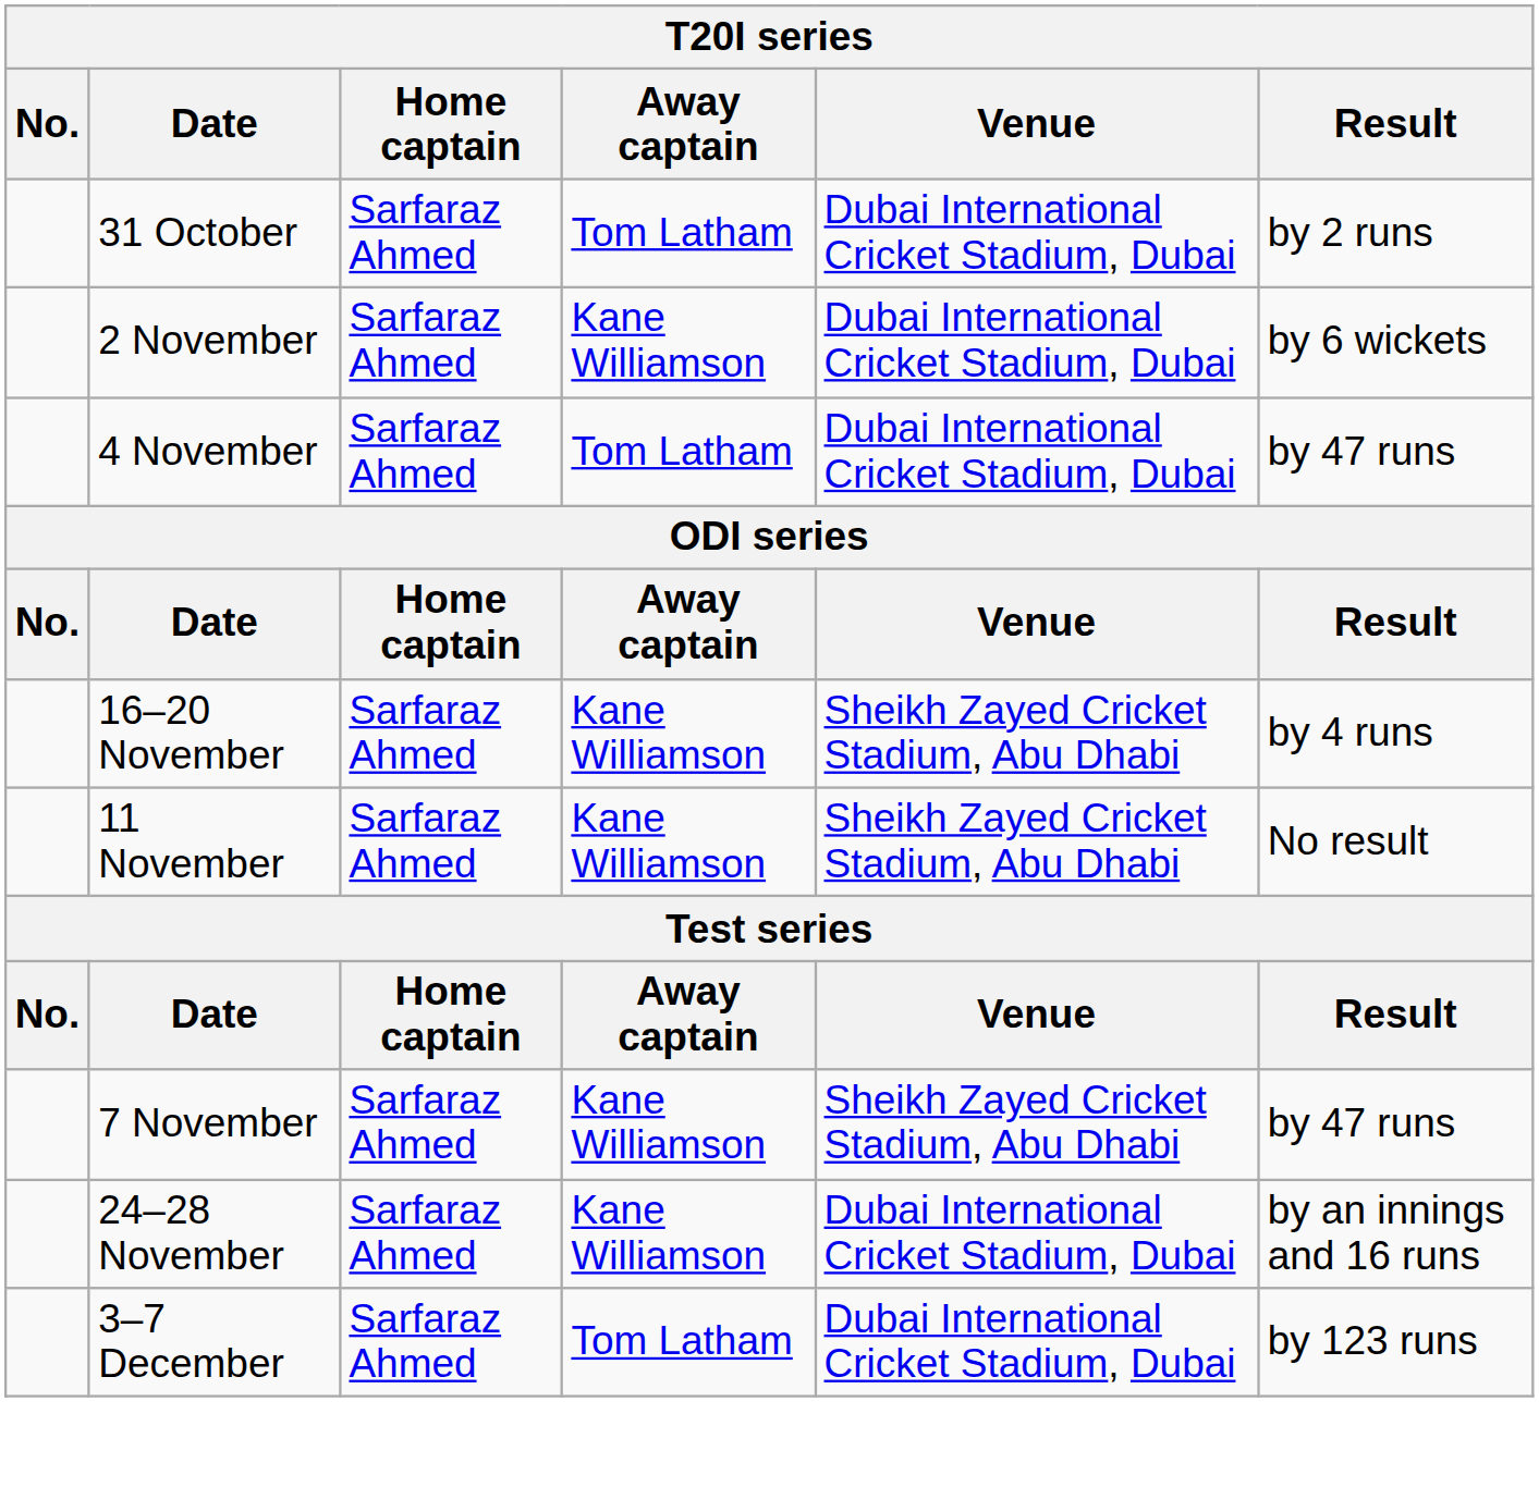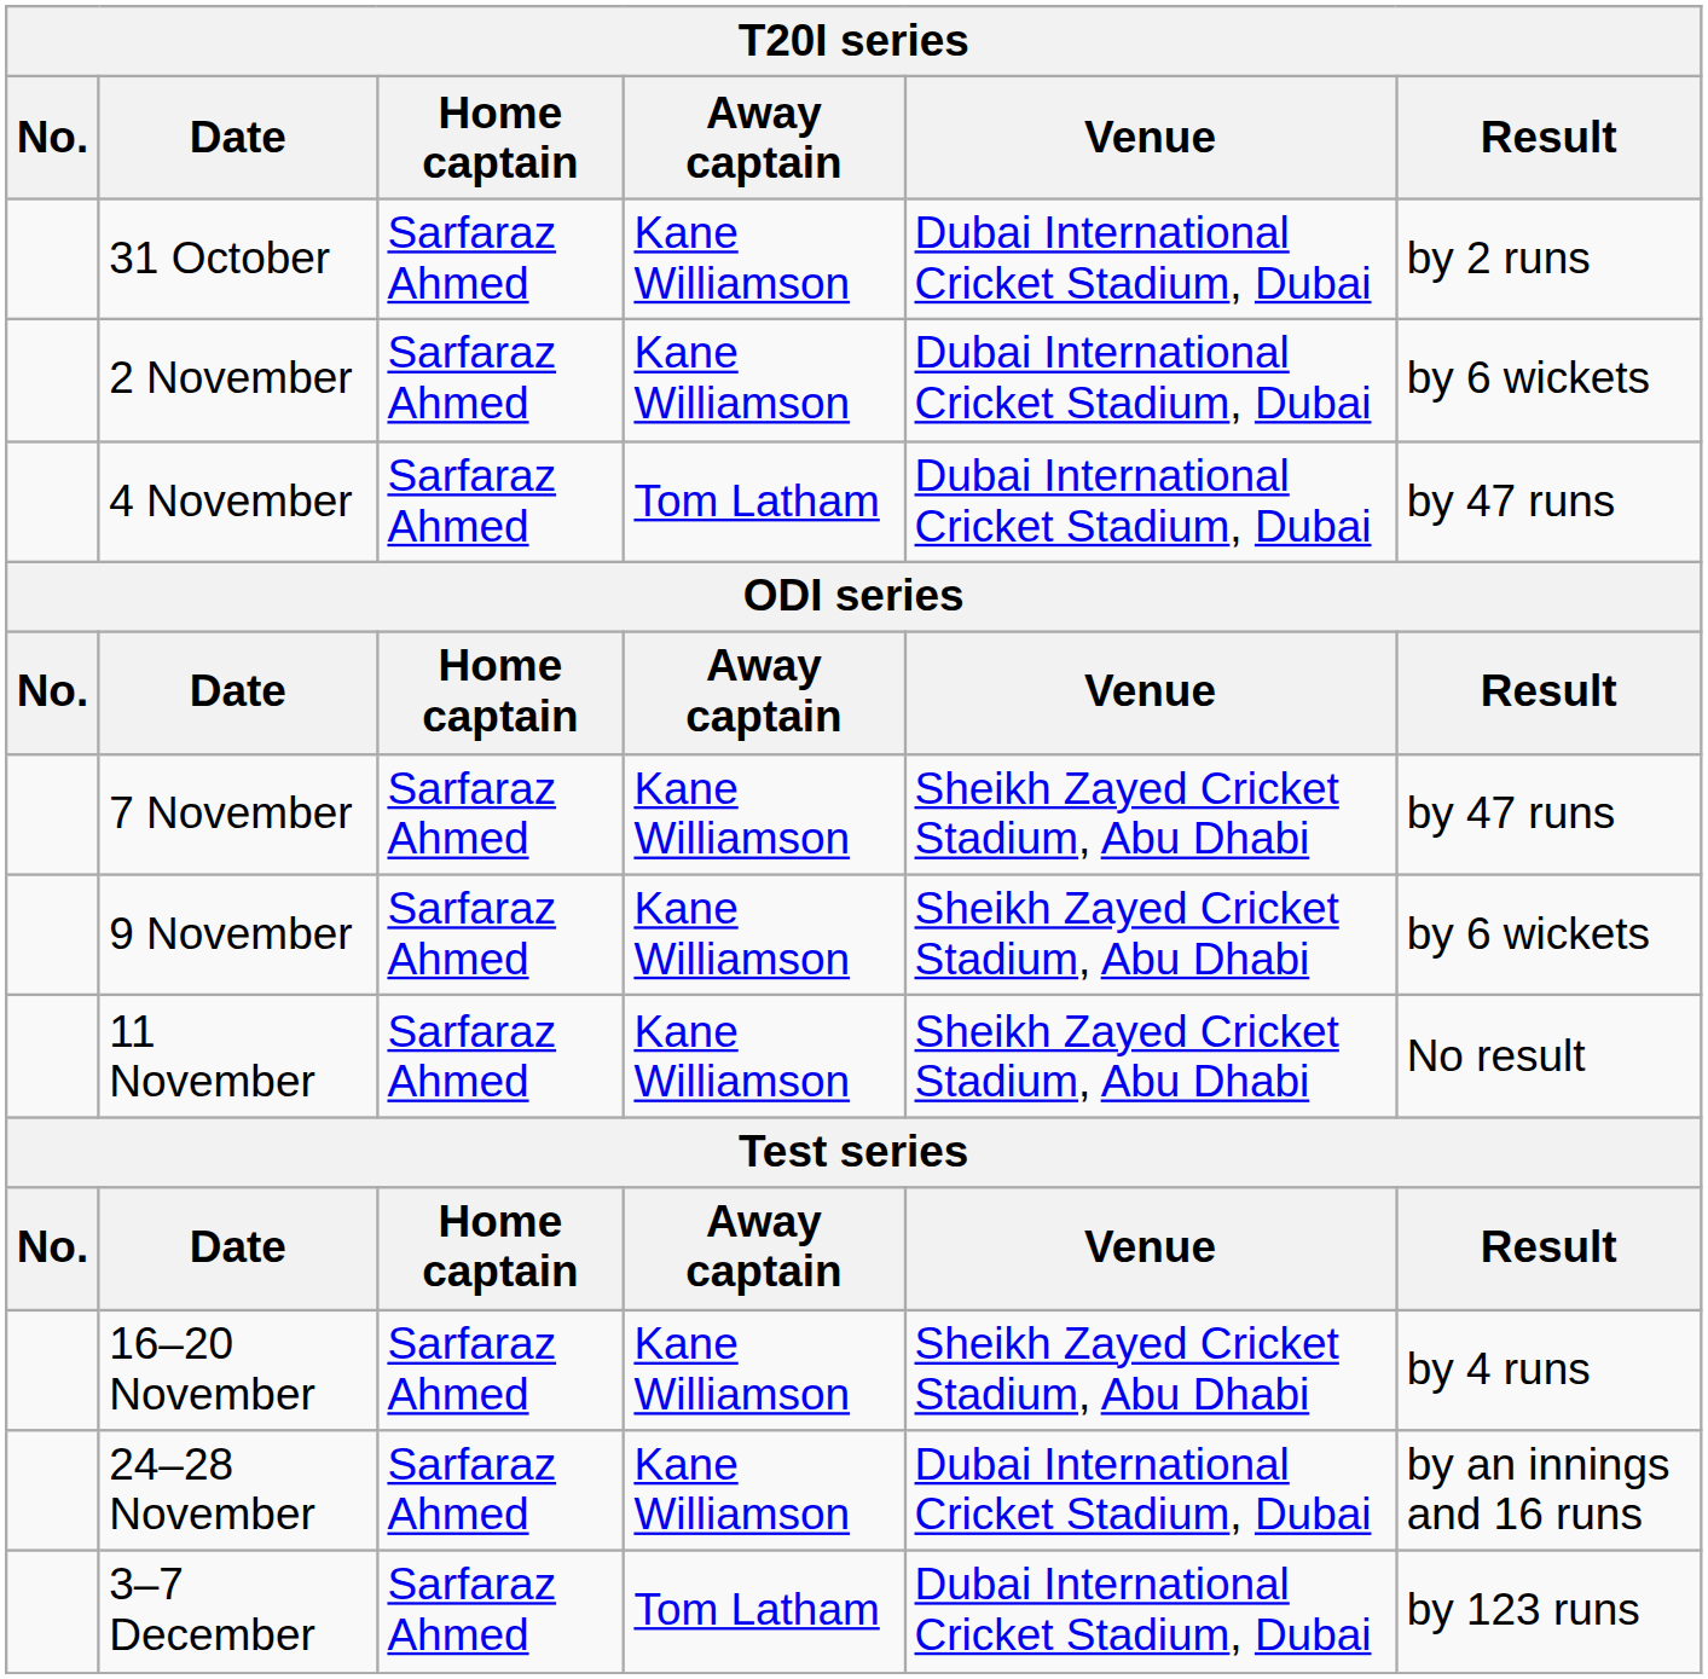31 October | Away captain: Tom Latham -> Kane Williamson
rows swapped: 7 November <-> 16–20 November
+ row: 9 November | Sarfaraz Ahmed | Kane Williamson | Sheikh Zayed Cricket Stadium, Abu Dhabi | by 6 wickets
